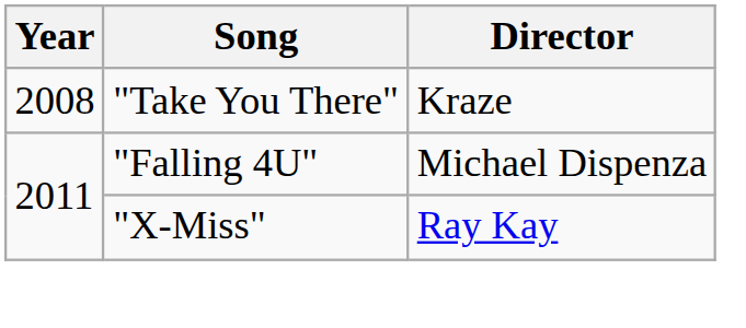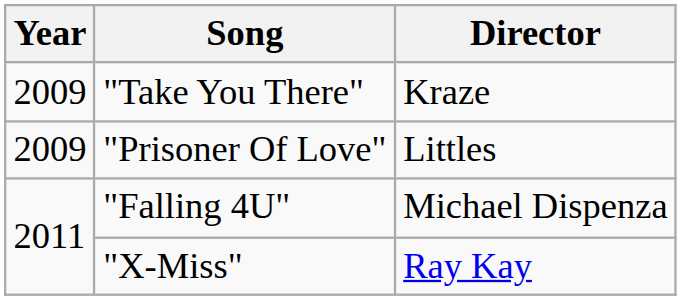"Take You There" | Year: 2008 -> 2009
+ row: 2009 | "Prisoner Of Love" | Littles
